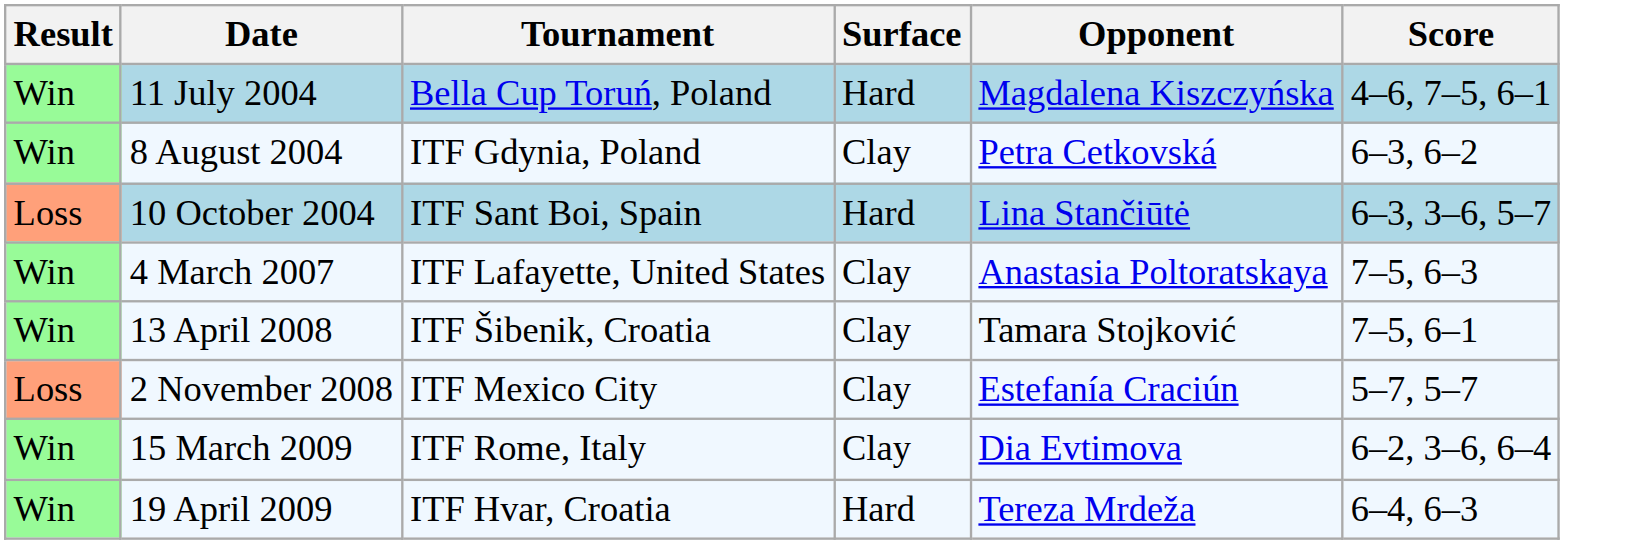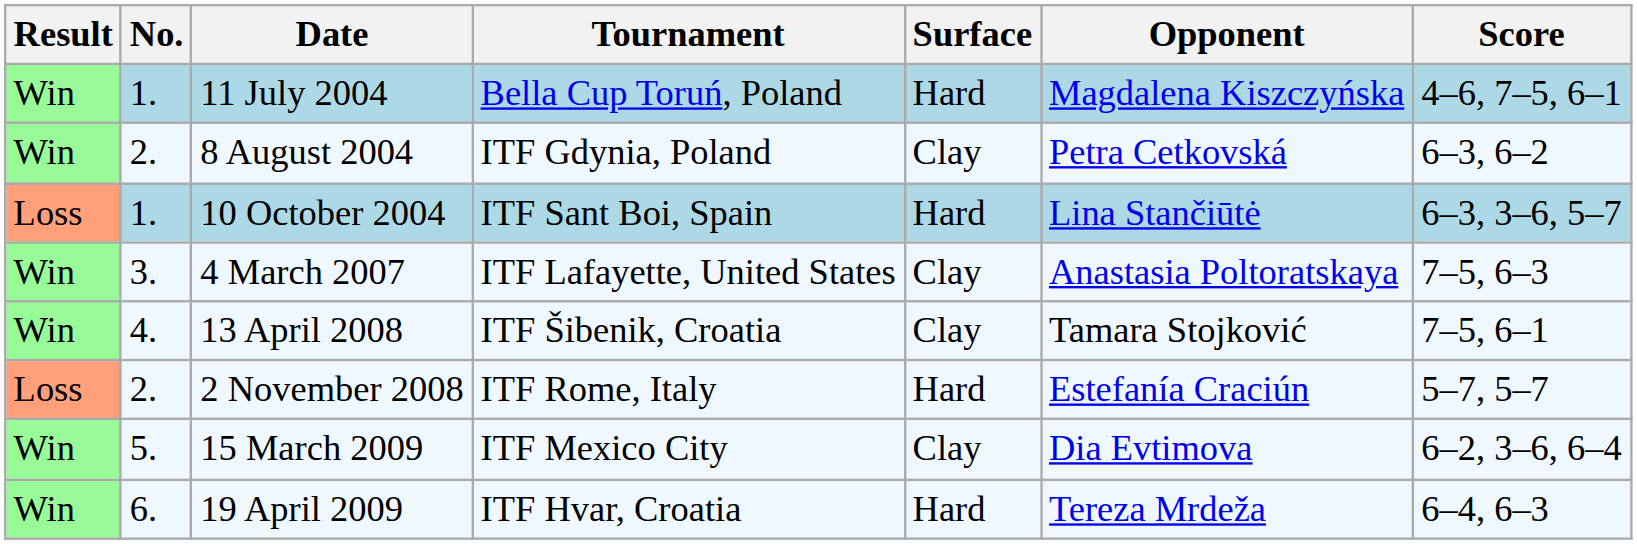+ column: No. | 1. | 2. | 1. | 3. | 4. | 2. | 5. | 6.
2 November 2008 | Tournament: ITF Mexico City -> ITF Rome, Italy
2 November 2008 | Surface: Clay -> Hard
15 March 2009 | Tournament: ITF Rome, Italy -> ITF Mexico City
